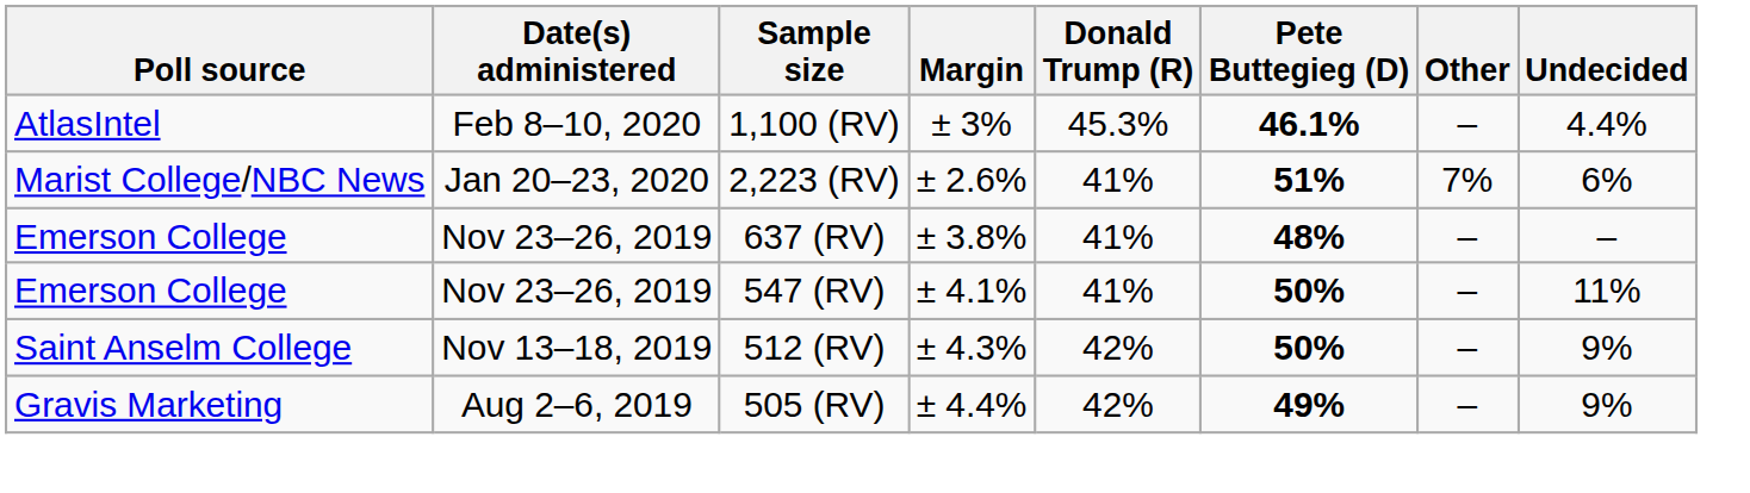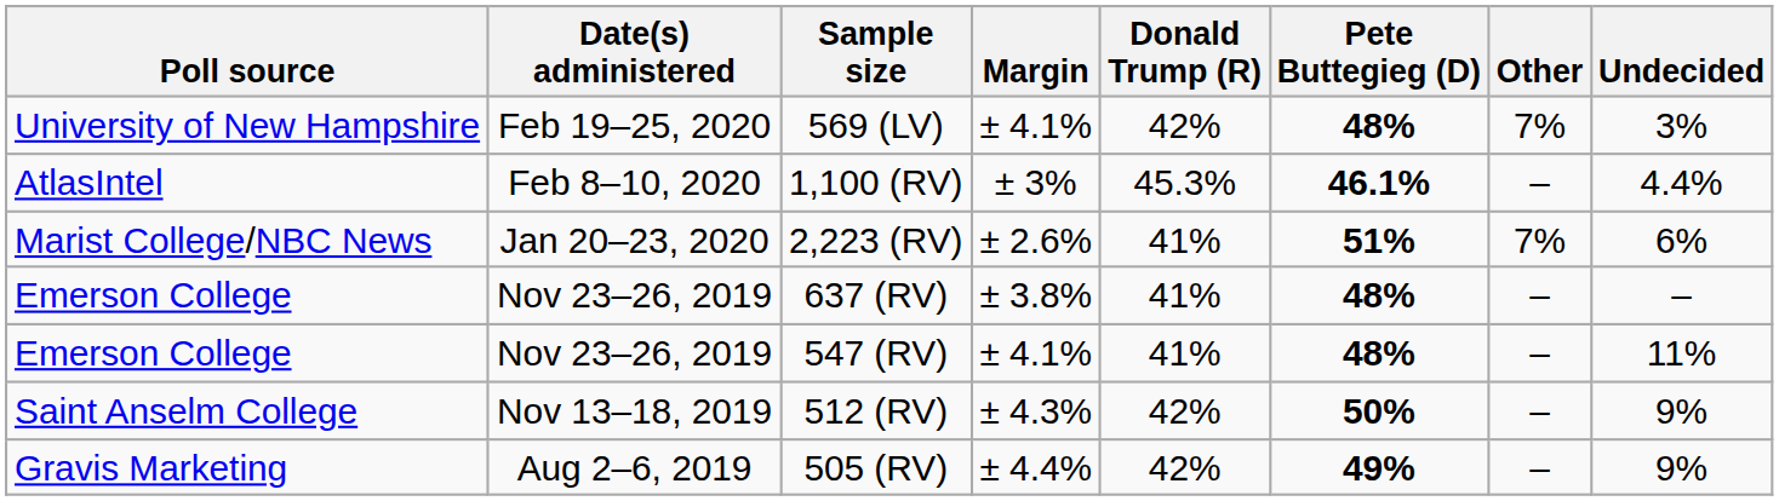+ row: University of New Hampshire | Feb 19–25, 2020 | 569 (LV) | ± 4.1% | 42% | 48% | 7% | 3%
547 (RV) | Pete Buttegieg (D): 50% -> 48%
